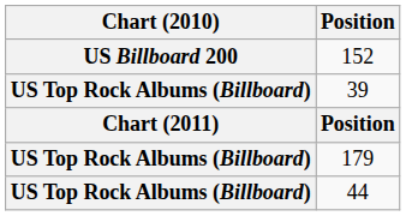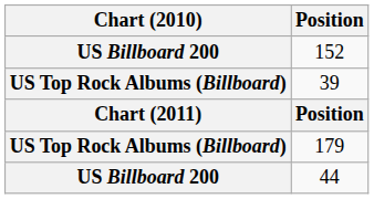44 | Chart (2010): US Top Rock Albums (Billboard) -> US Billboard 200
